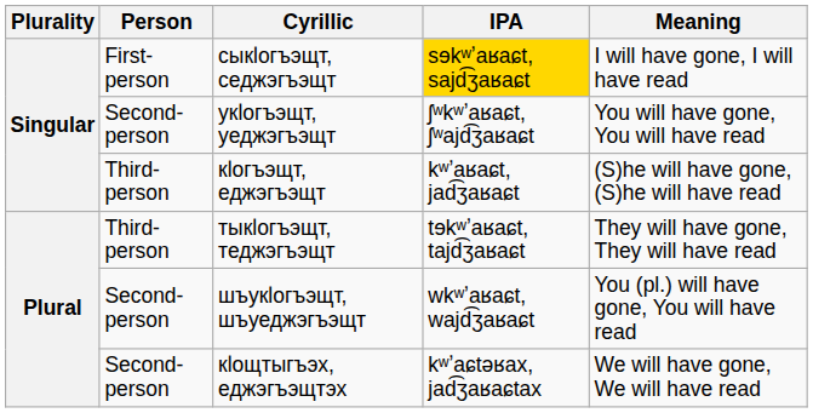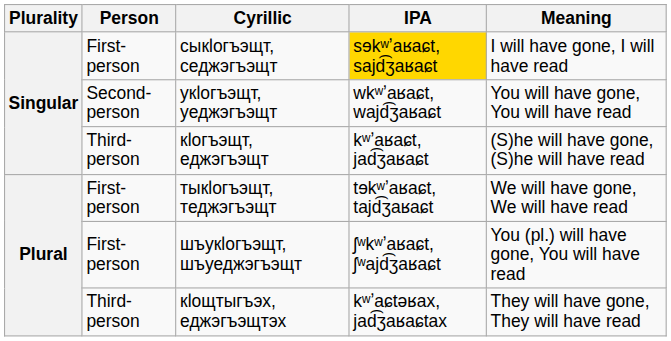укӏогъэщт, уеджэгъэщт | IPA: ʃʷkʷʼaʁaɕt, ʃʷajd͡ʒaʁaɕt -> wkʷʼaʁaɕt, wajd͡ʒaʁaɕt
тыкӏогъэщт, теджэгъэщт | Person: Third-person -> First-person
тыкӏогъэщт, теджэгъэщт | Meaning: They will have gone, They will have read -> We will have gone, We will have read
шъукӏогъэщт, шъуеджэгъэщт | Person: Second-person -> First-person
шъукӏогъэщт, шъуеджэгъэщт | IPA: wkʷʼaʁaɕt, wajd͡ʒaʁaɕt -> ʃʷkʷʼaʁaɕt, ʃʷajd͡ʒaʁaɕt
кӏощтыгъэх, еджэгъэщтэх | Person: Second-person -> Third-person
кӏощтыгъэх, еджэгъэщтэх | Meaning: We will have gone, We will have read -> They will have gone, They will have read
